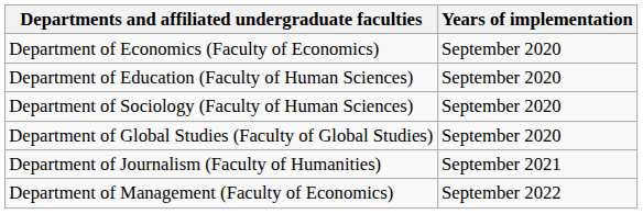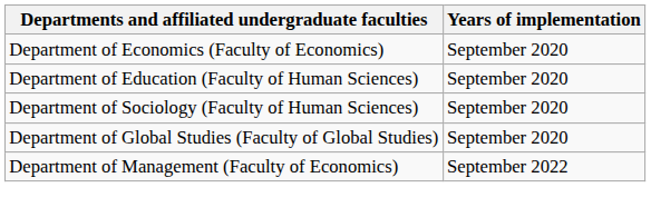- row: Department of Journalism (Faculty of Humanities) | September 2021
